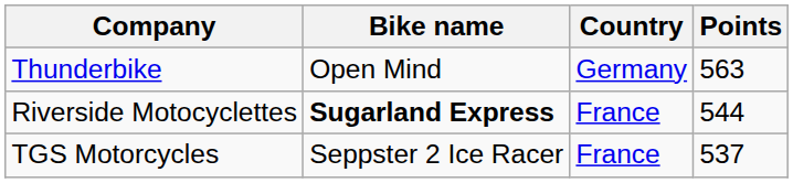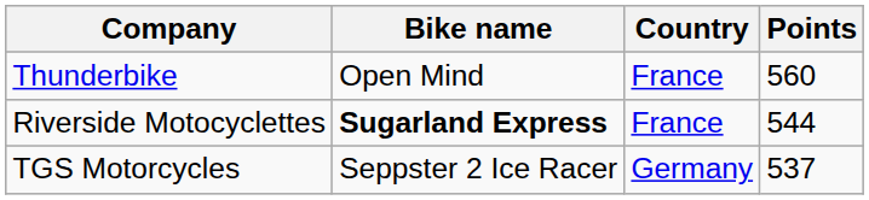Thunderbike | Country: Germany -> France
Thunderbike | Points: 563 -> 560
TGS Motorcycles | Country: France -> Germany
